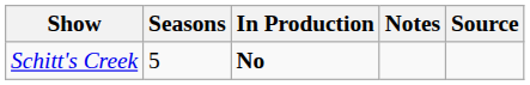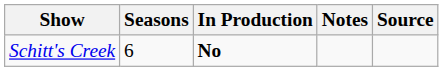Schitt's Creek | Seasons: 5 -> 6
